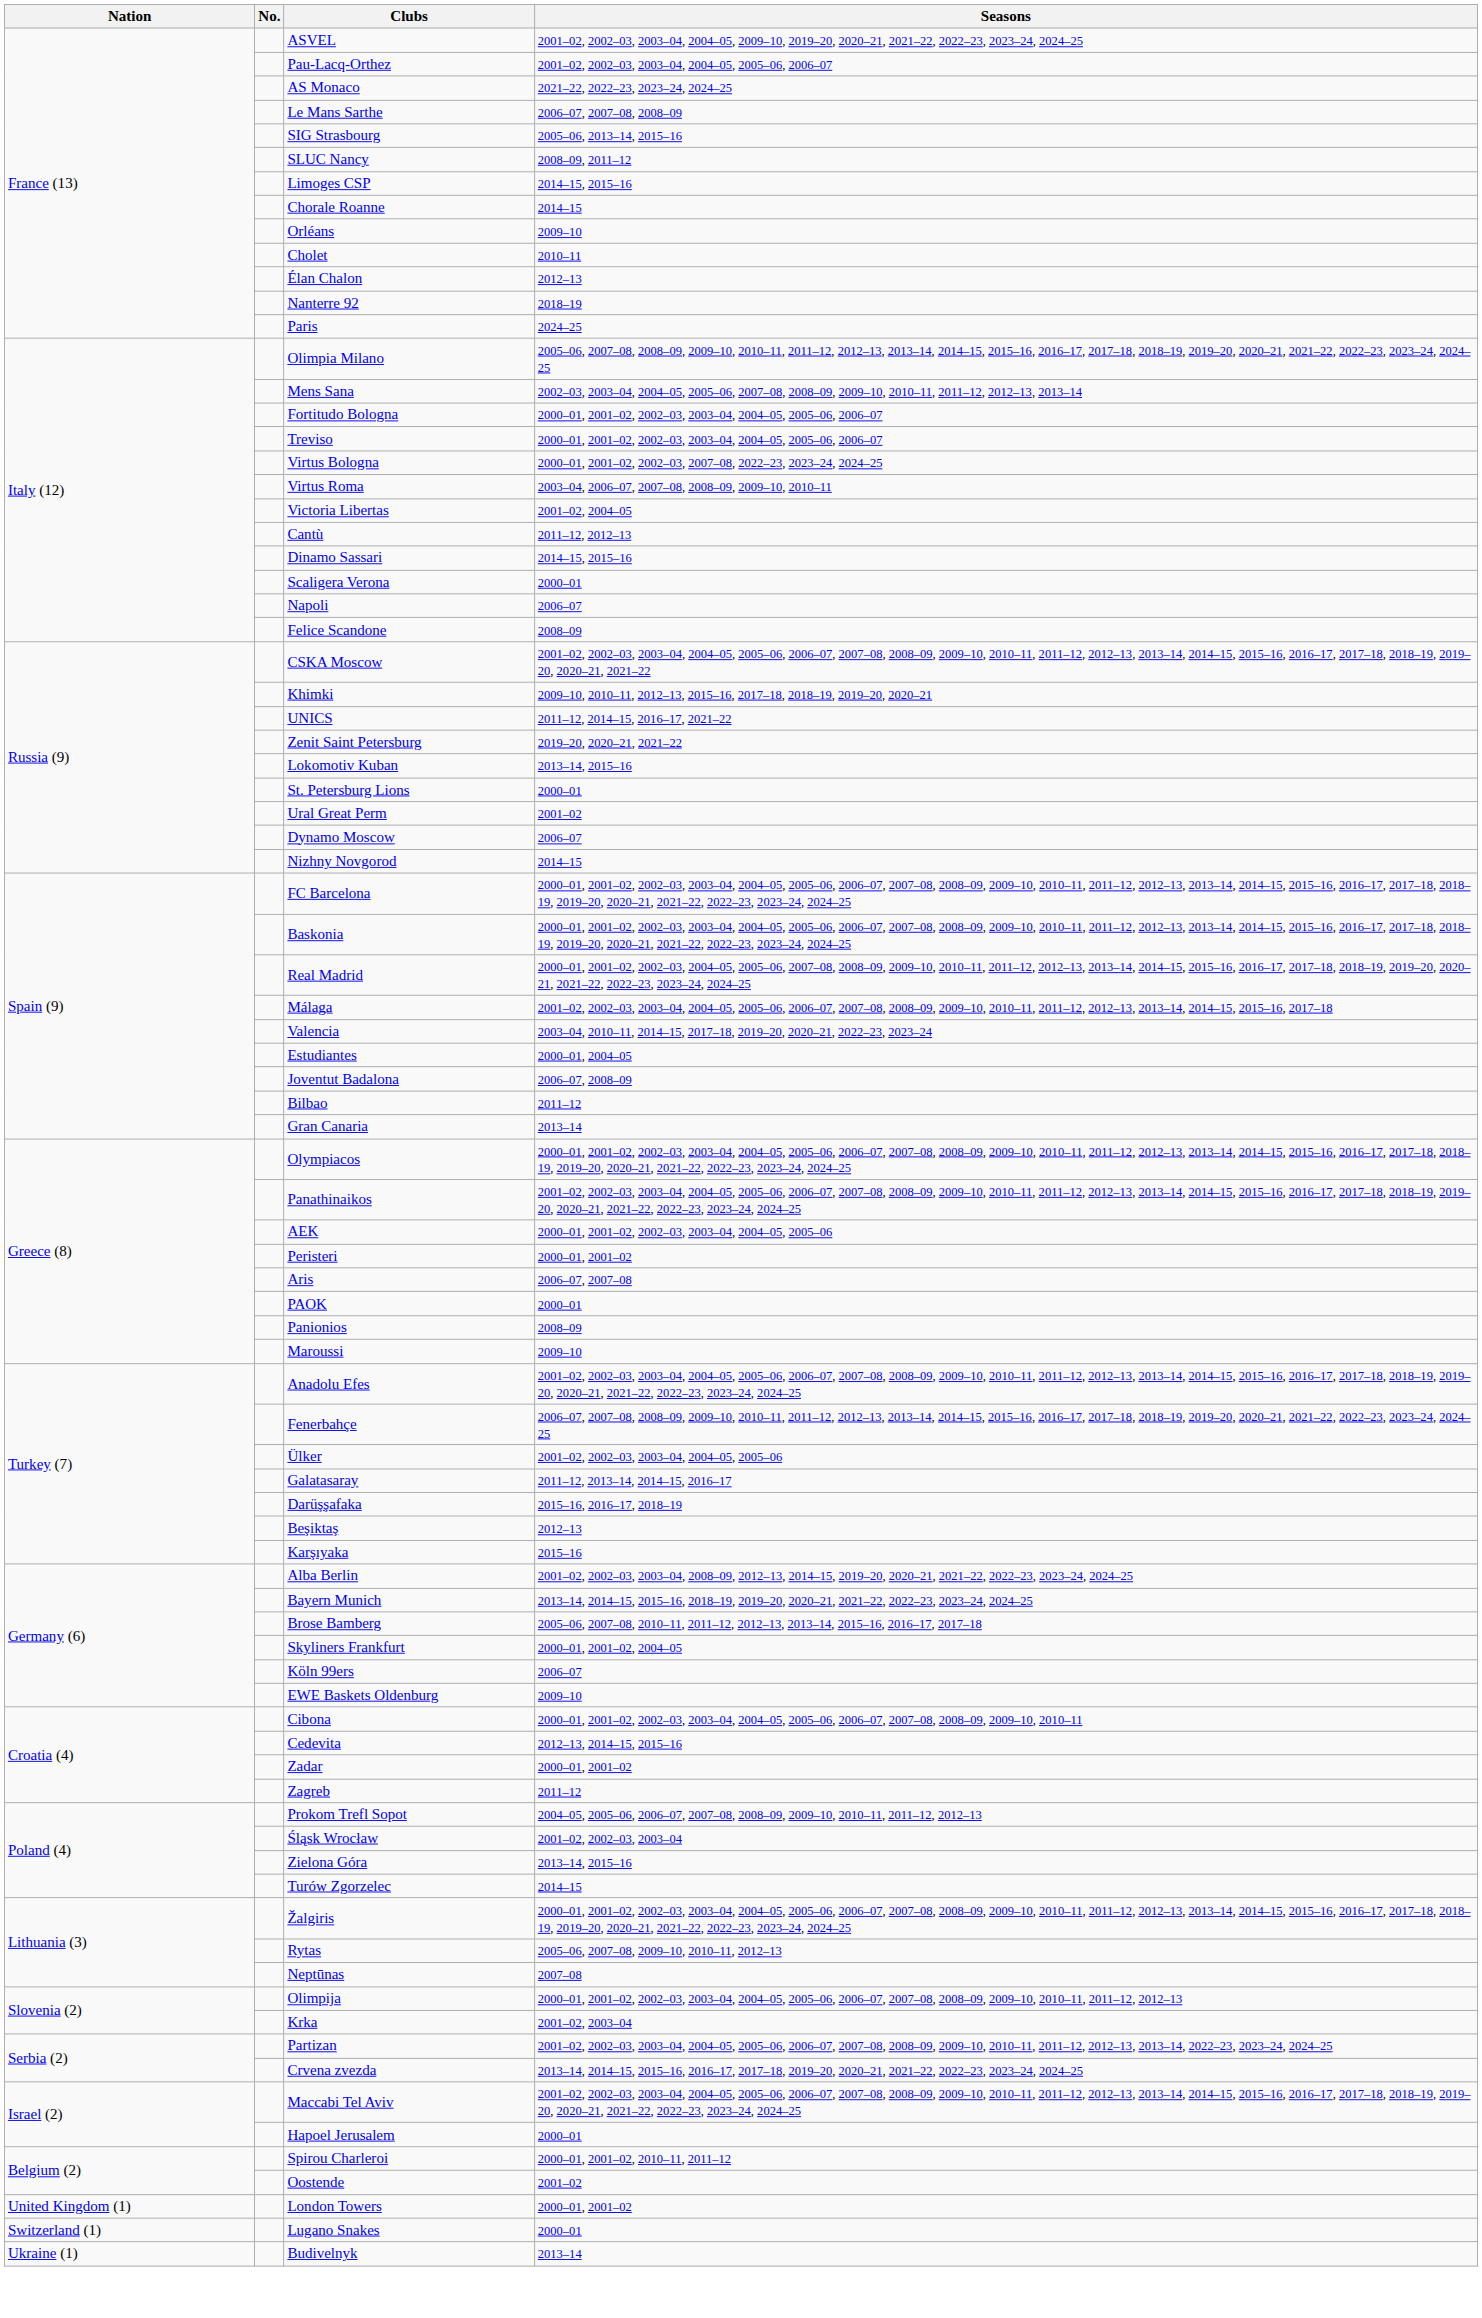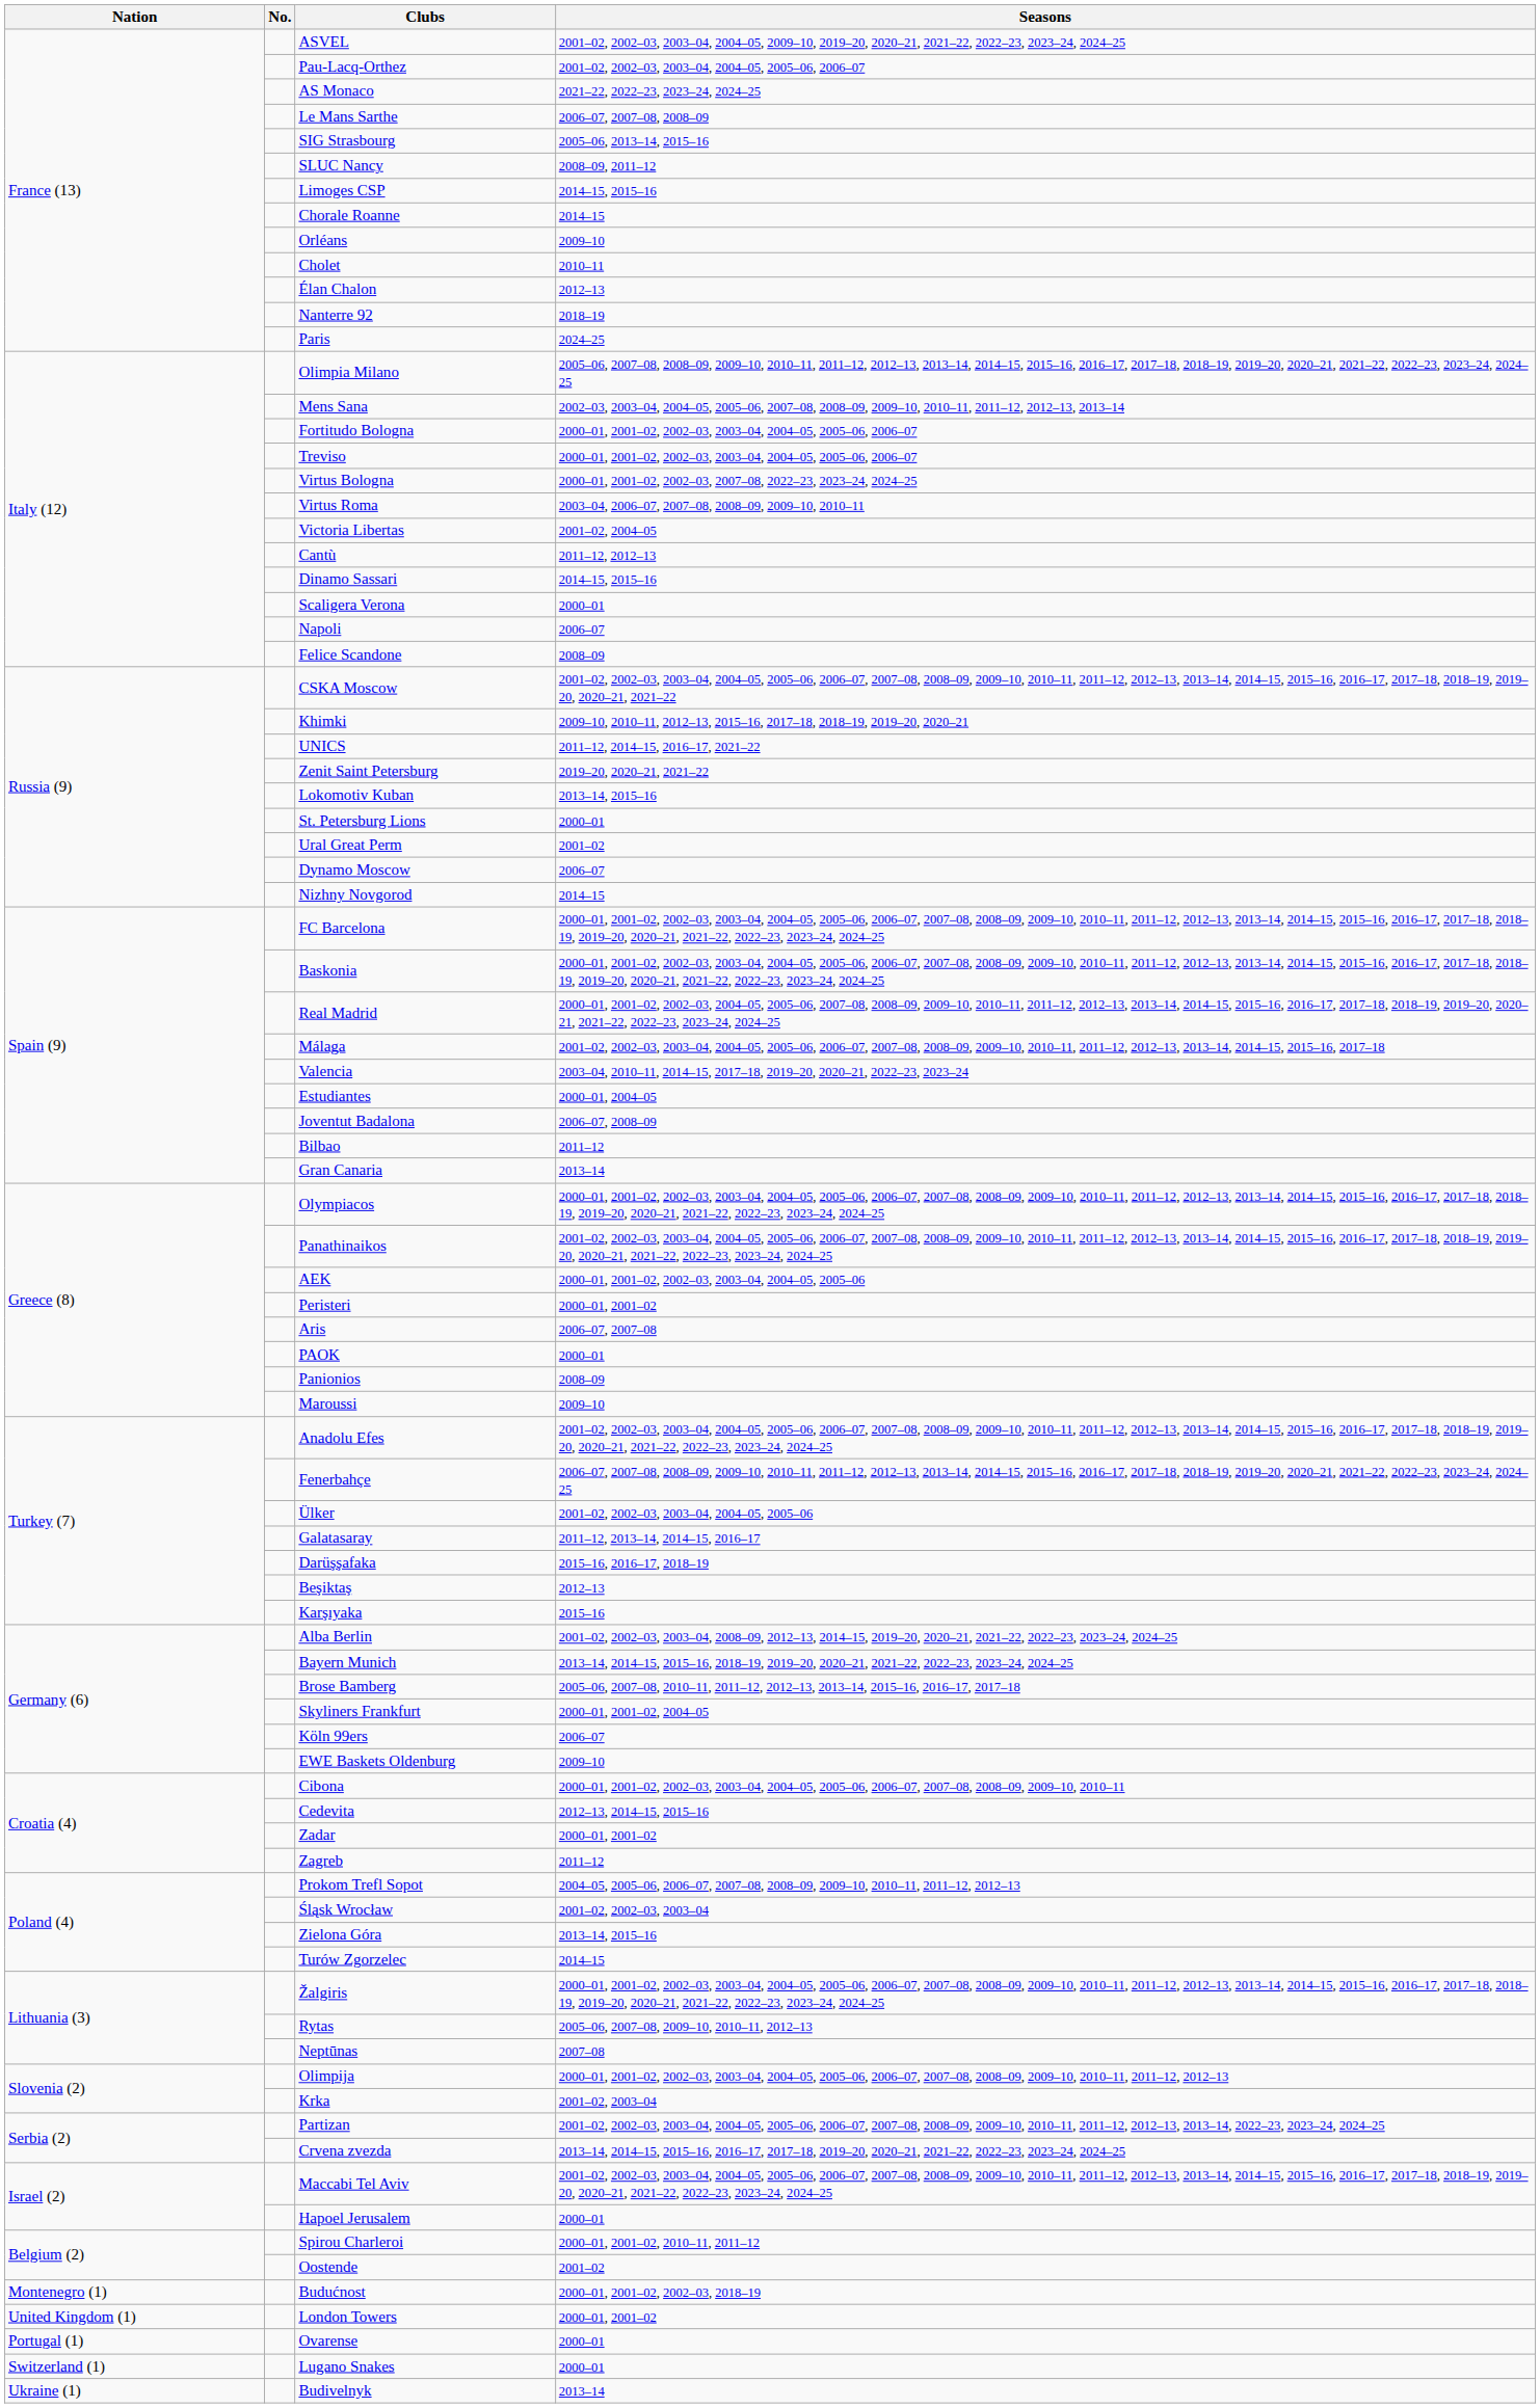+ row: Montenegro (1) | Budućnost | 2000–01, 2001–02, 2002–03, 2018–19
+ row: Portugal (1) | Ovarense | 2000–01
